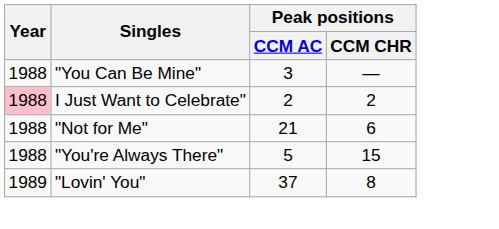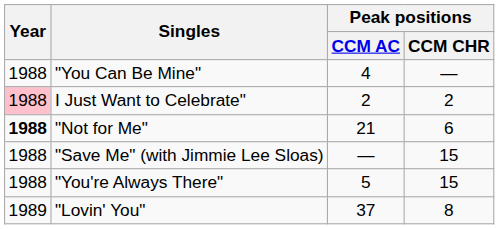"You Can Be Mine" | Peak positions / CCM AC: 3 -> 4
"Not for Me" | Year: normal -> bold
+ row: 1988 | "Save Me" (with Jimmie Lee Sloas) | — | 15
